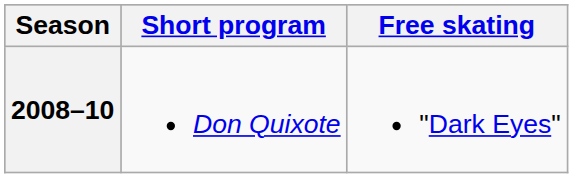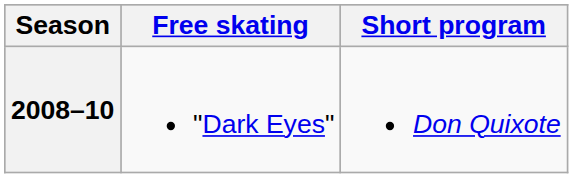columns swapped: Short program <-> Free skating
